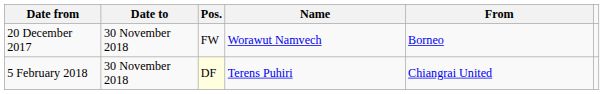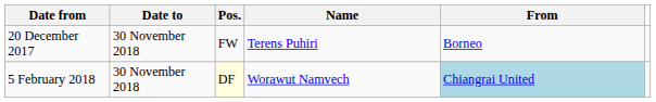20 December 2017 | Name: Worawut Namvech -> Terens Puhiri
5 February 2018 | Name: Terens Puhiri -> Worawut Namvech
5 February 2018 | From: no background -> lightblue background
